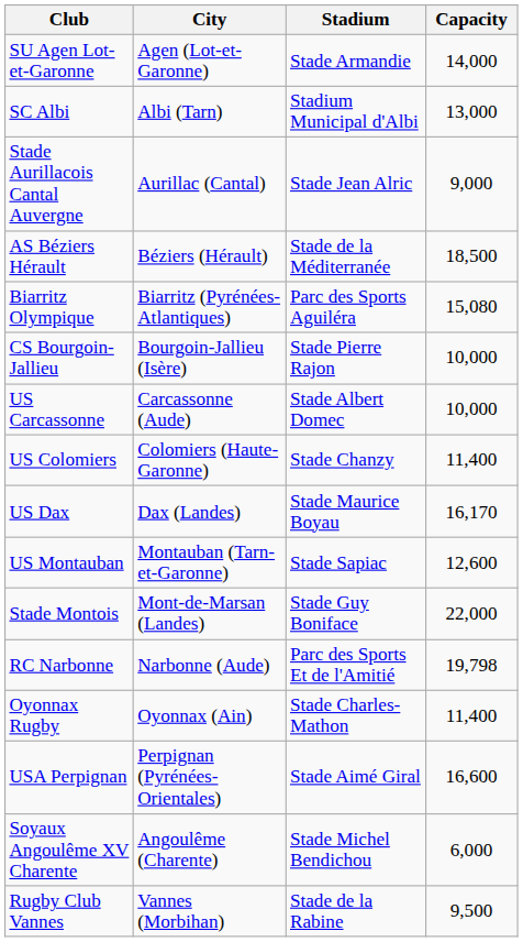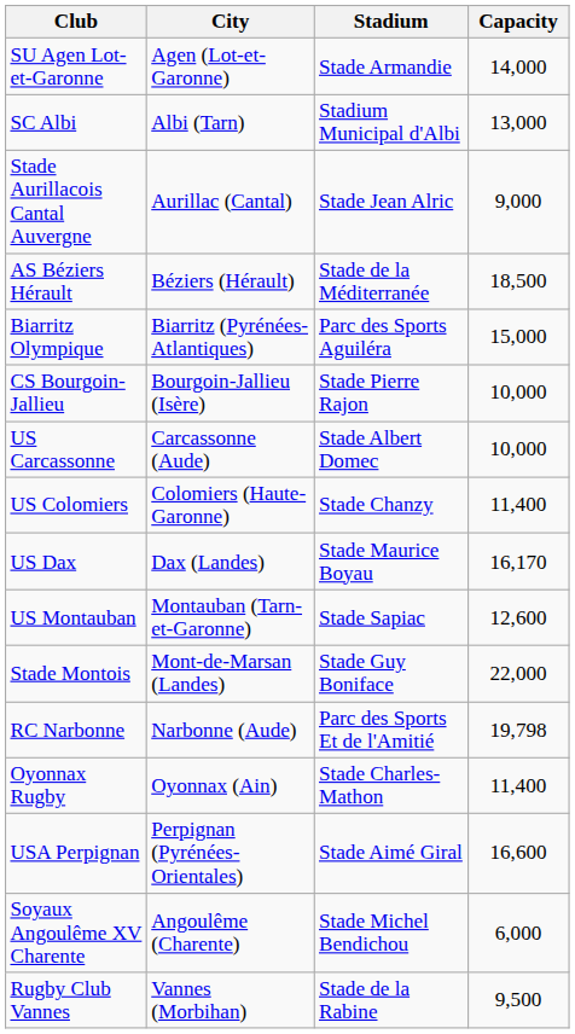Biarritz Olympique | Capacity: 15,080 -> 15,000
